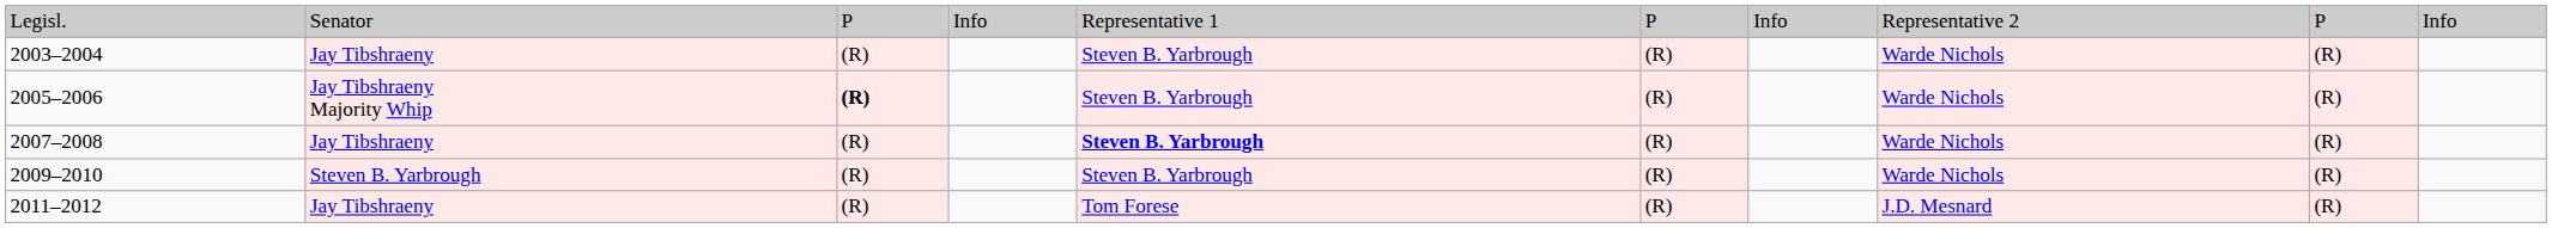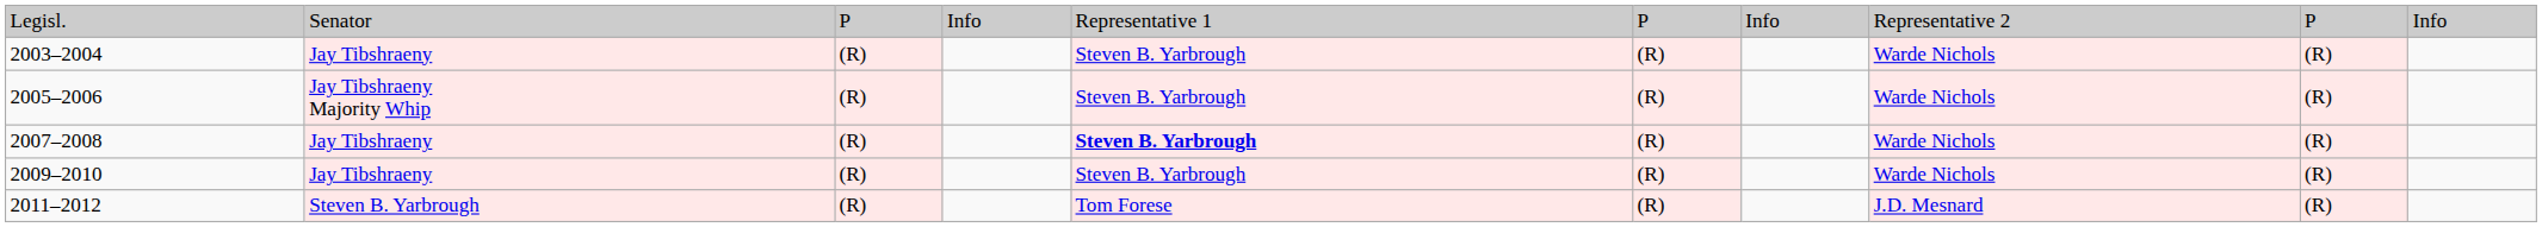2005–2006 | column 3: bold -> normal
2009–2010 | column 2: Steven B. Yarbrough -> Jay Tibshraeny
2011–2012 | column 2: Jay Tibshraeny -> Steven B. Yarbrough
